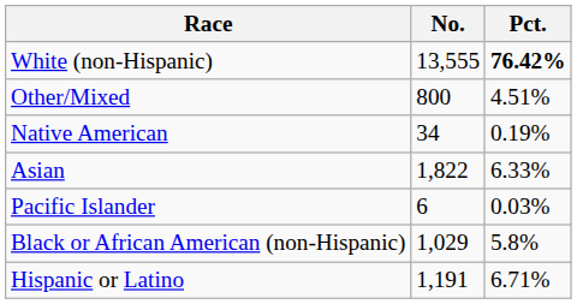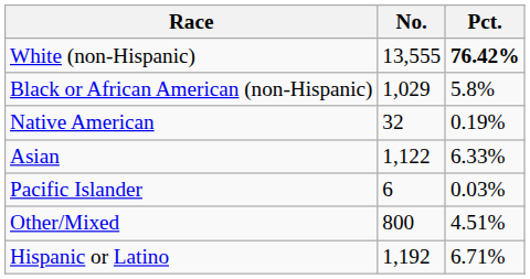rows swapped: Black or African American (non-Hispanic) <-> Other/Mixed
Native American | No.: 34 -> 32
Asian | No.: 1,822 -> 1,122
Hispanic or Latino | No.: 1,191 -> 1,192
